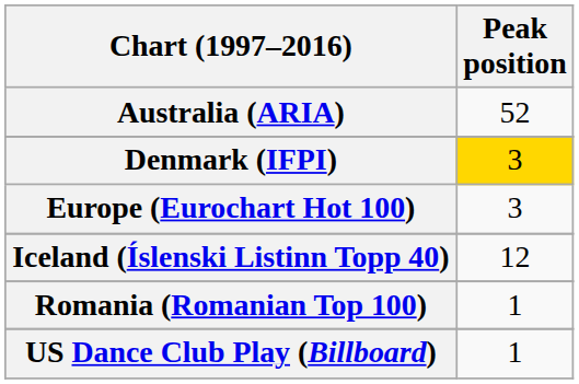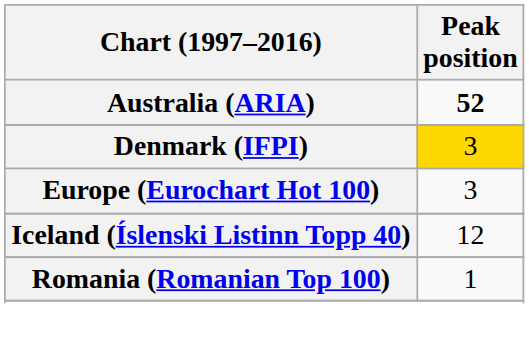Australia (ARIA) | Peak position: normal -> bold
- row: US Dance Club Play (Billboard) | 1
